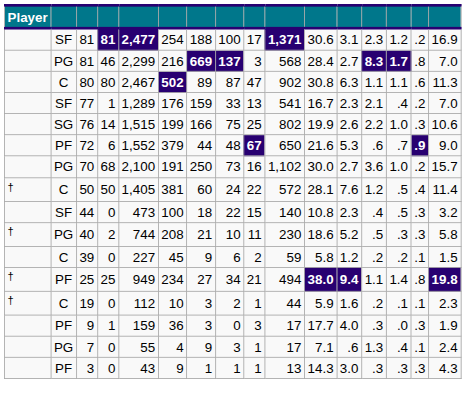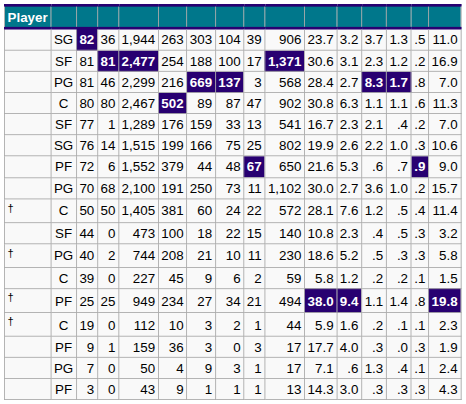+ row: SG | 82 | 36 | 1,944 | 263 | 303 | 104 | 39 | 906 | 23.7 | 3.2 | 3.7 | 1.3 | .5 | 11.0
70 | column 9: 16 -> 11
7 | column 5: 55 -> 50
